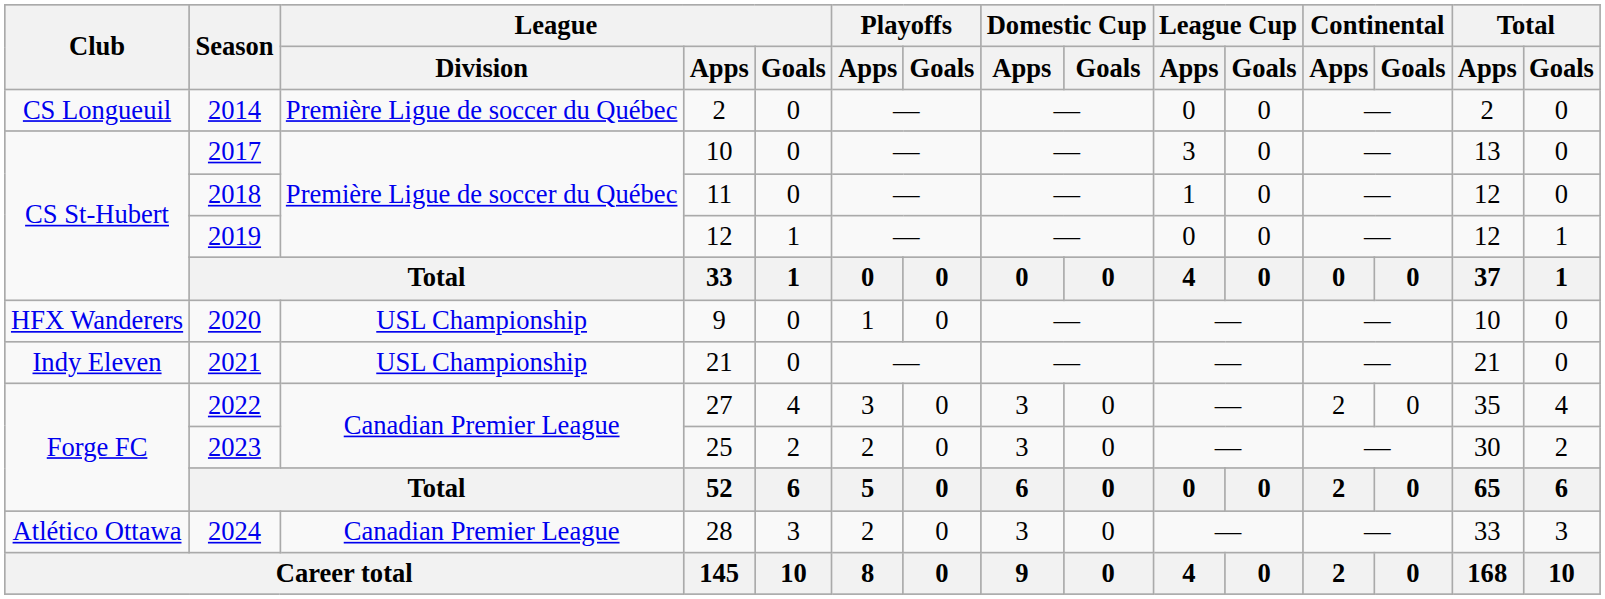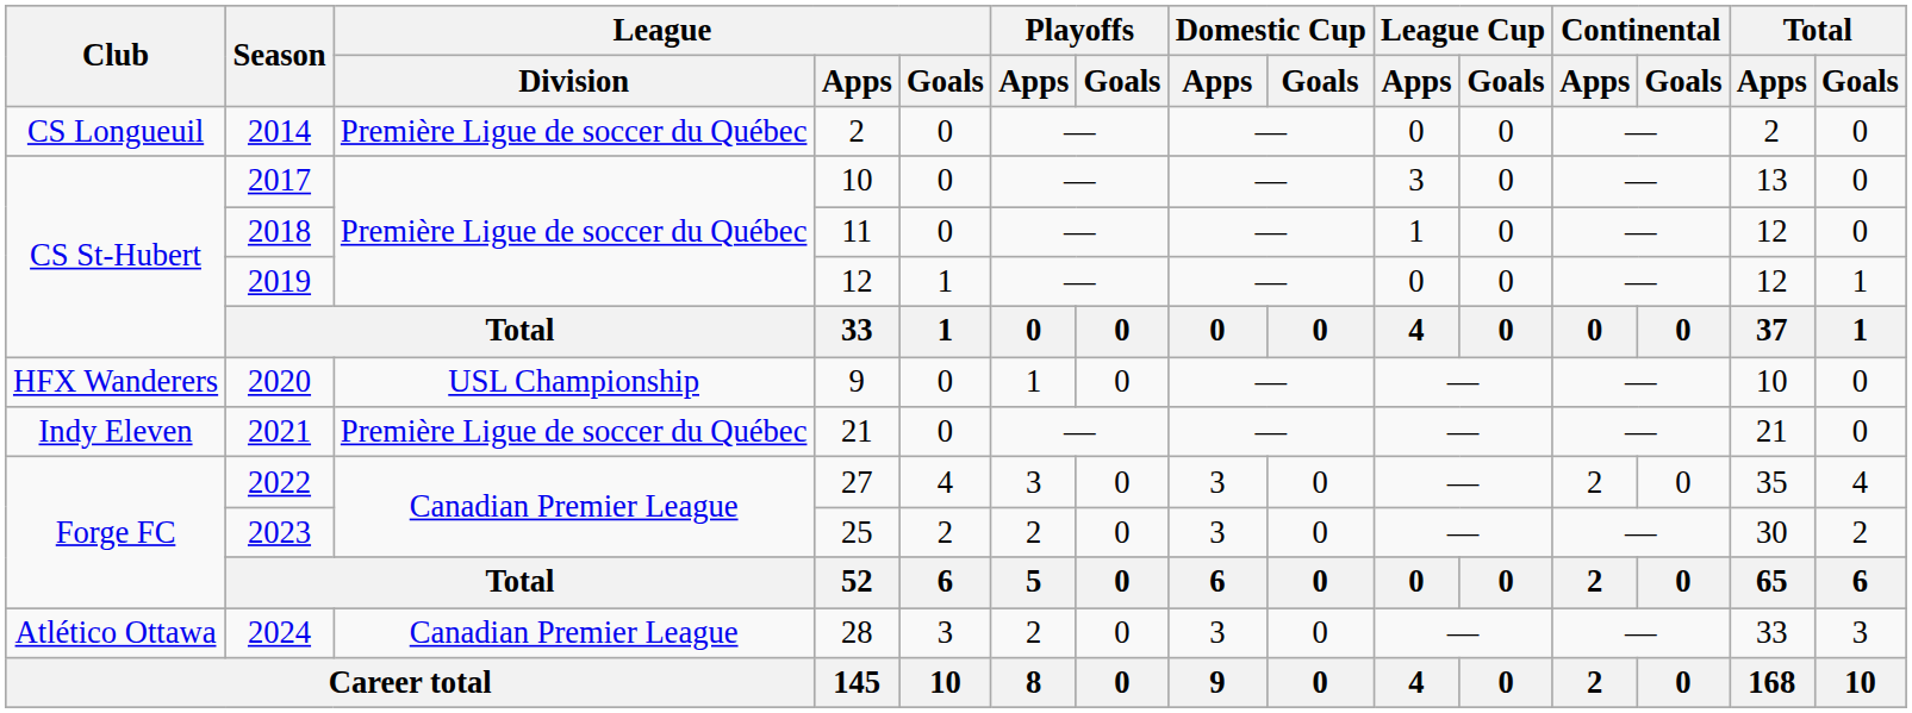2021 | League / Division: USL Championship -> Première Ligue de soccer du Québec
